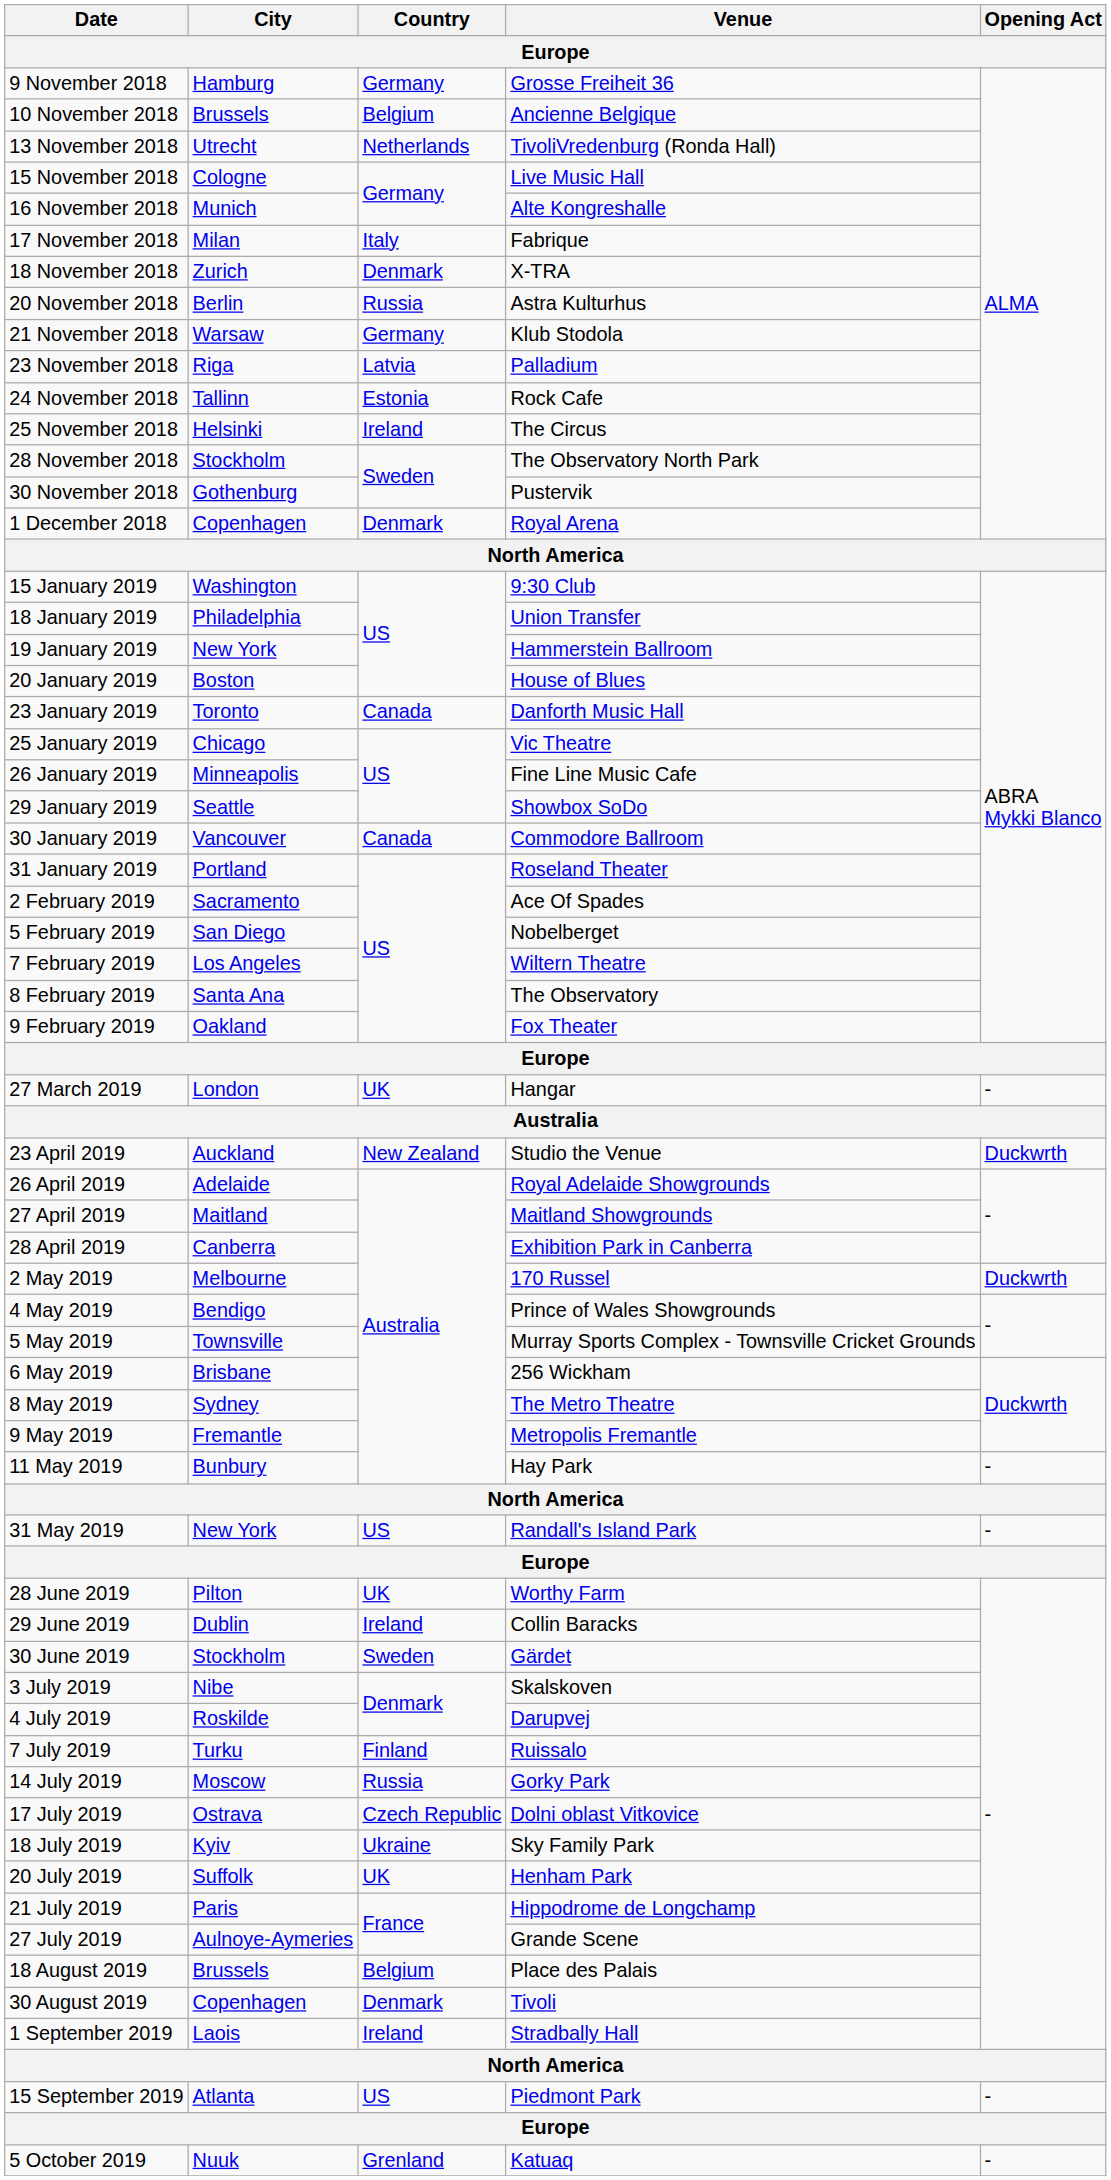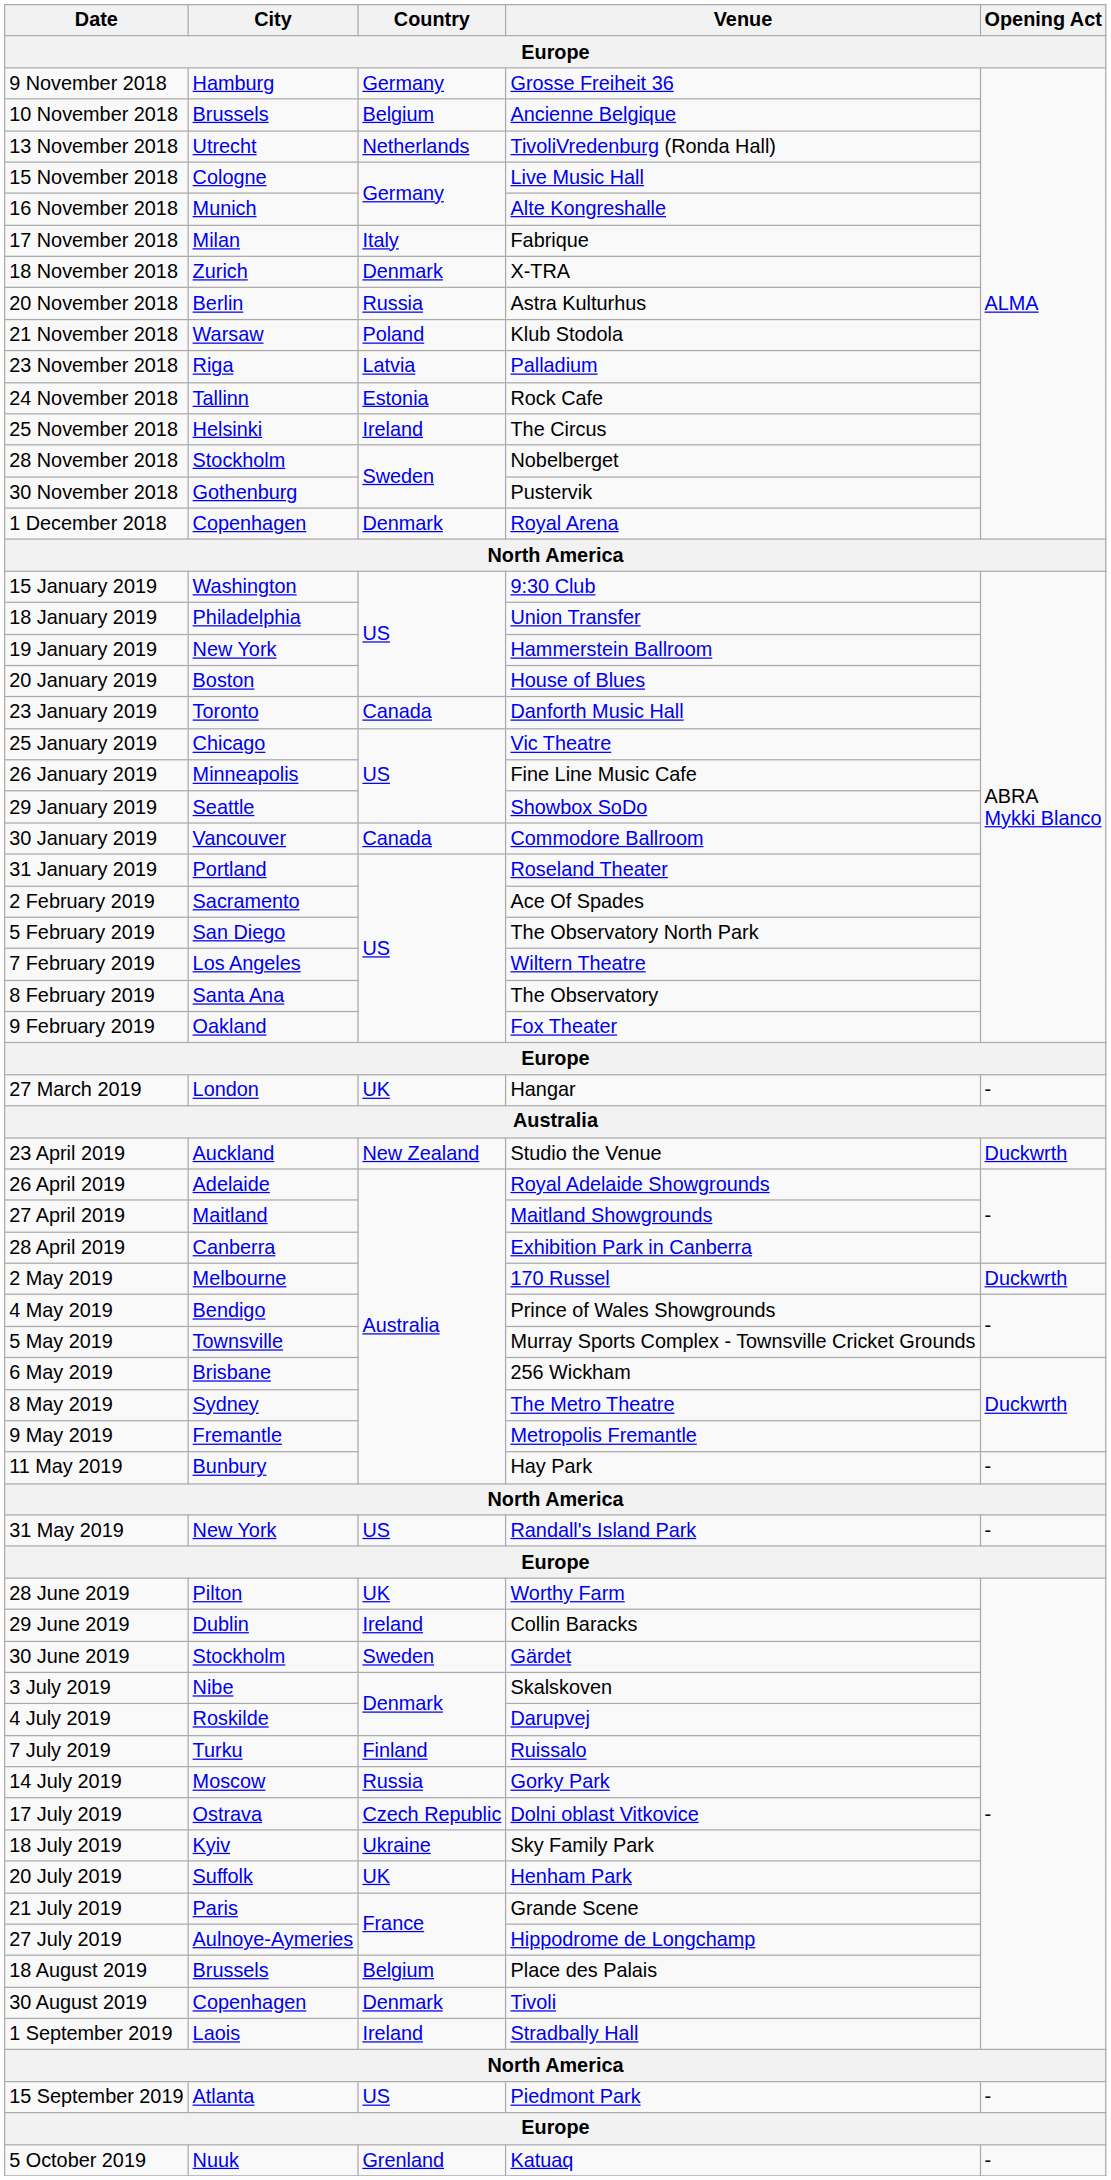21 November 2018 | Country: Germany -> Poland
28 November 2018 | Venue: The Observatory North Park -> Nobelberget
5 February 2019 | Venue: Nobelberget -> The Observatory North Park
21 July 2019 | Venue: Hippodrome de Longchamp -> Grande Scene
27 July 2019 | Venue: Grande Scene -> Hippodrome de Longchamp
